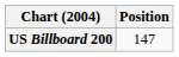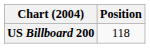US Billboard 200 | Position: 147 -> 118
